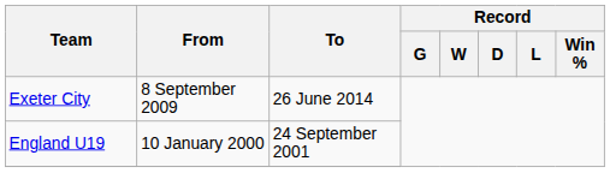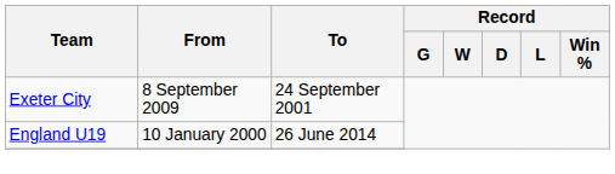Exeter City | To: 26 June 2014 -> 24 September 2001
England U19 | To: 24 September 2001 -> 26 June 2014
